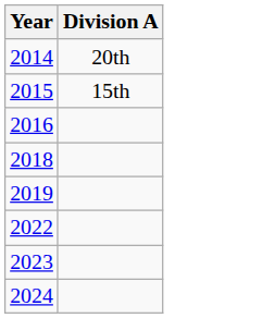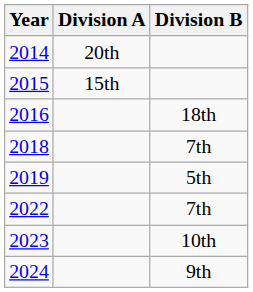+ column: Division B | 18th | 7th | 5th | 7th | 10th | 9th
